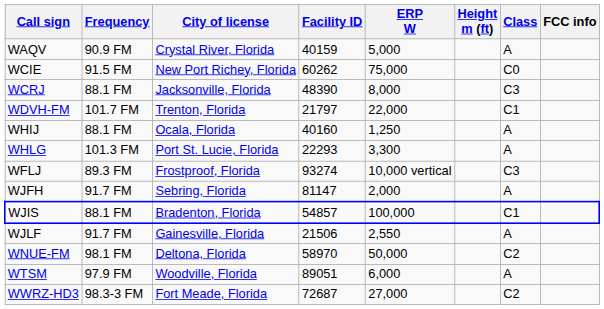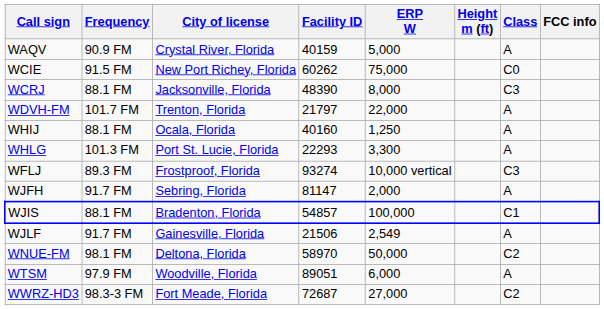WDVH-FM | Class: C1 -> A
WJLF | ERP W: 2,550 -> 2,549
